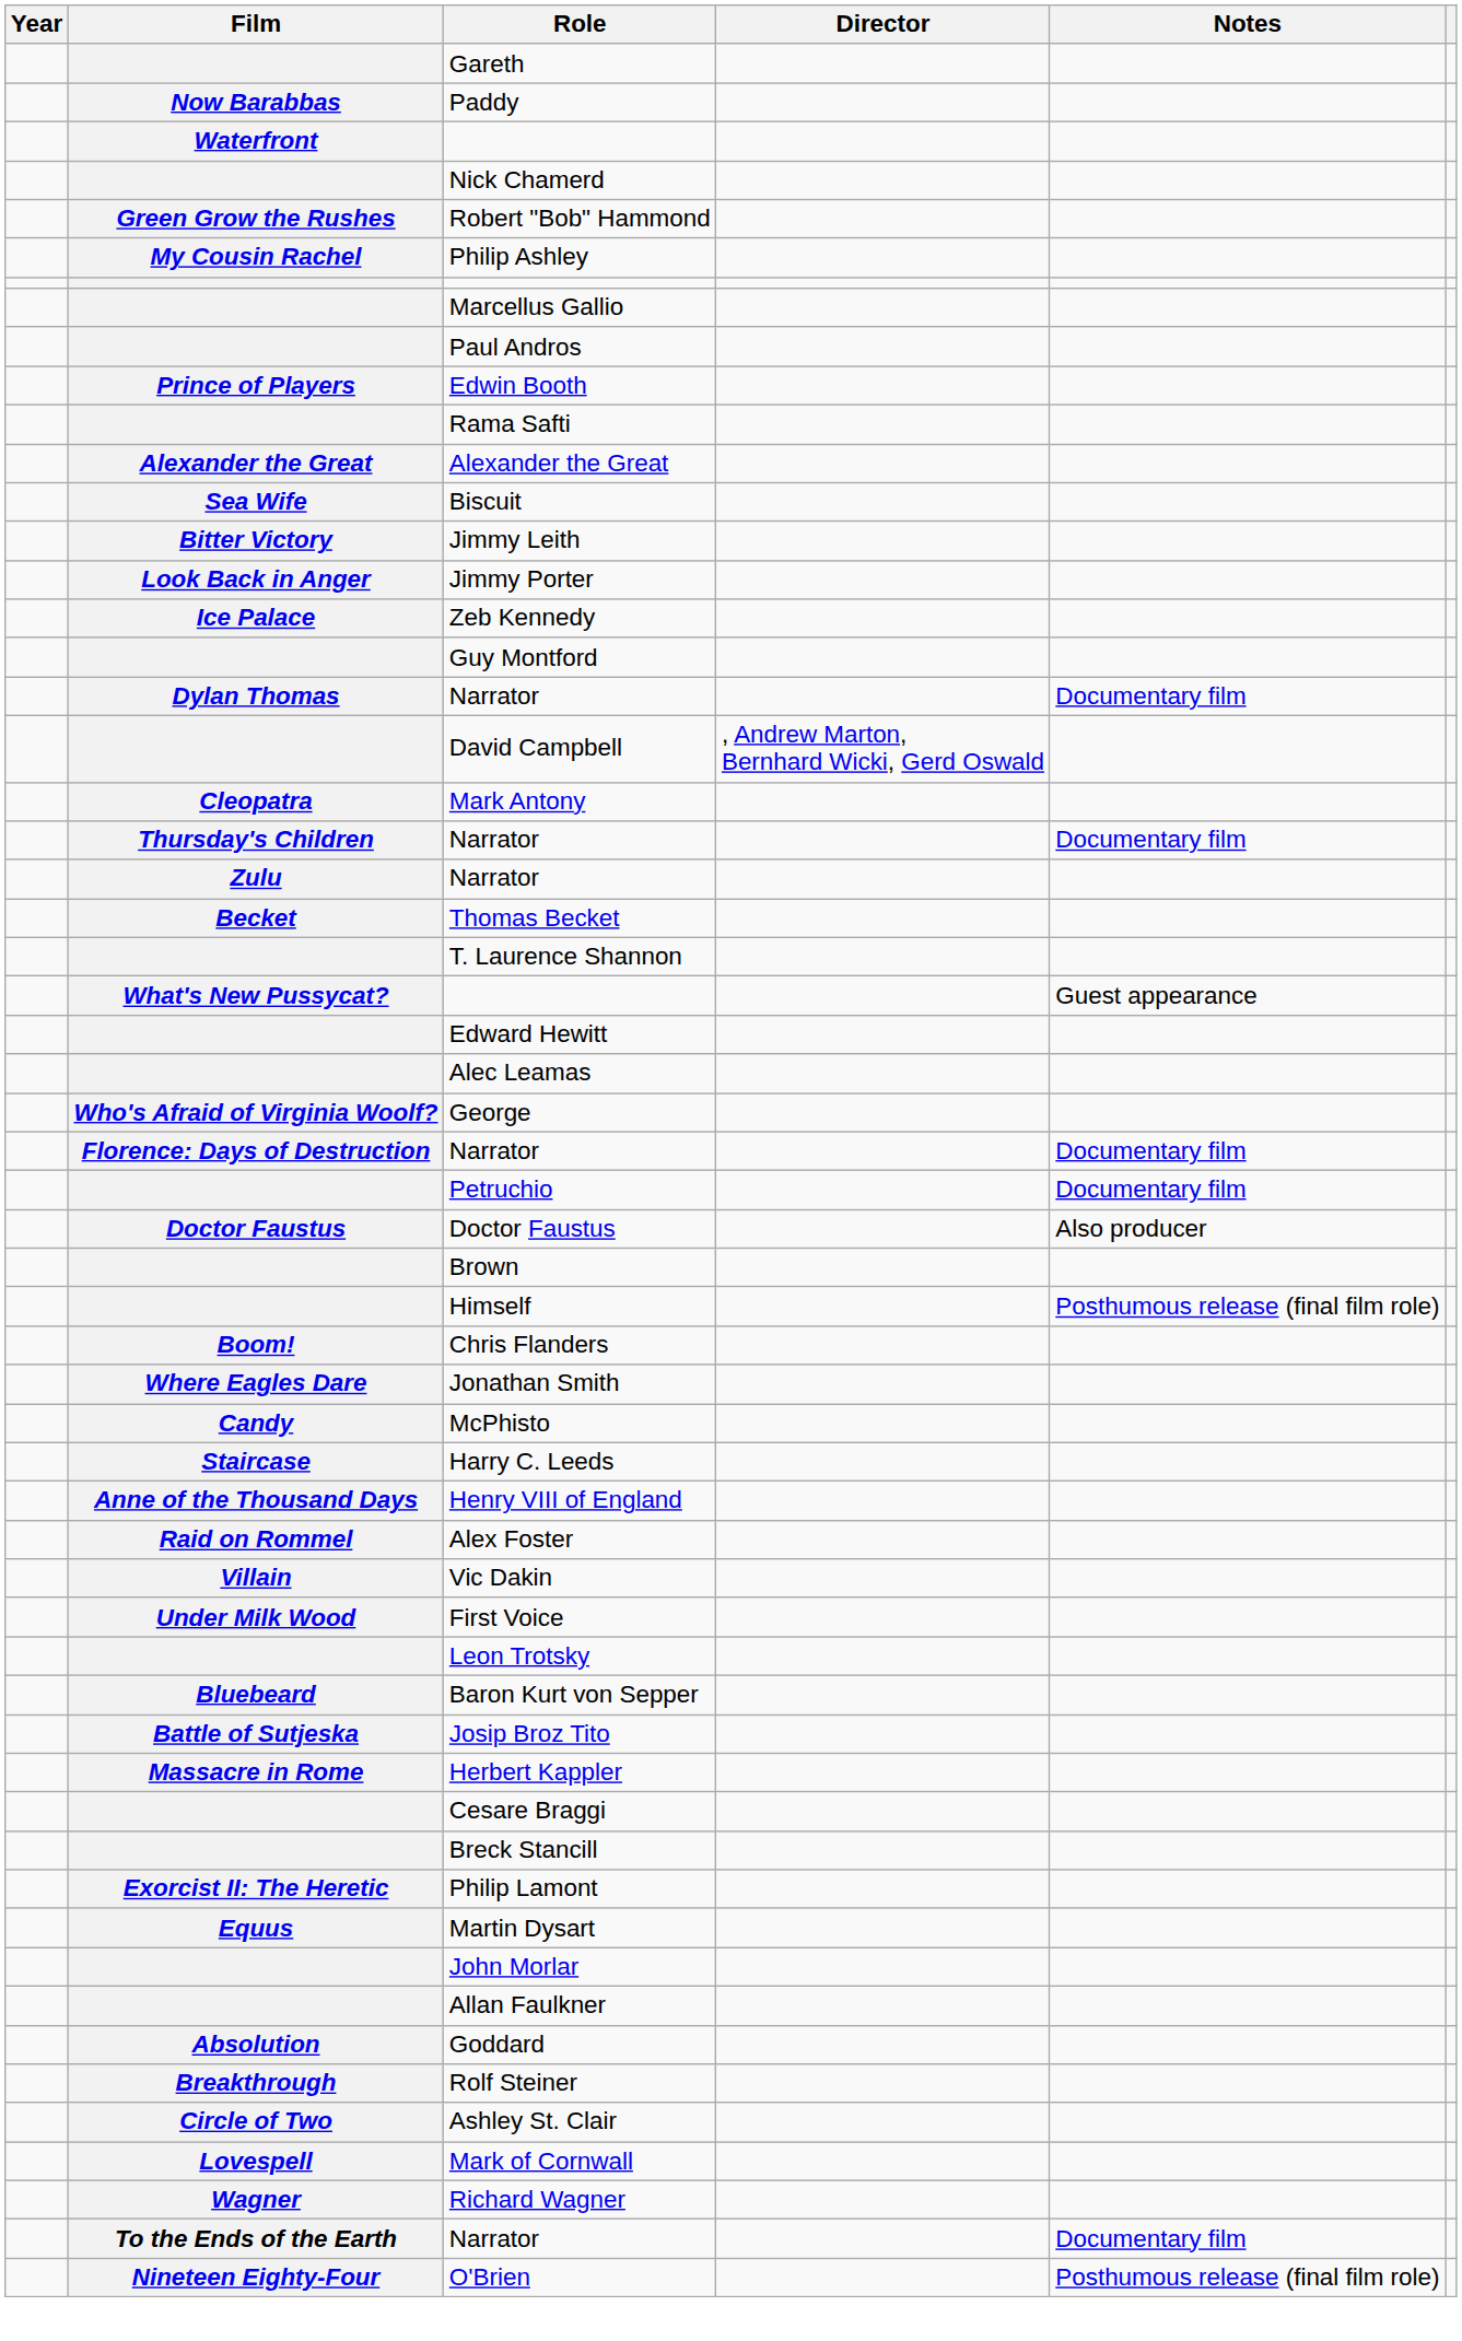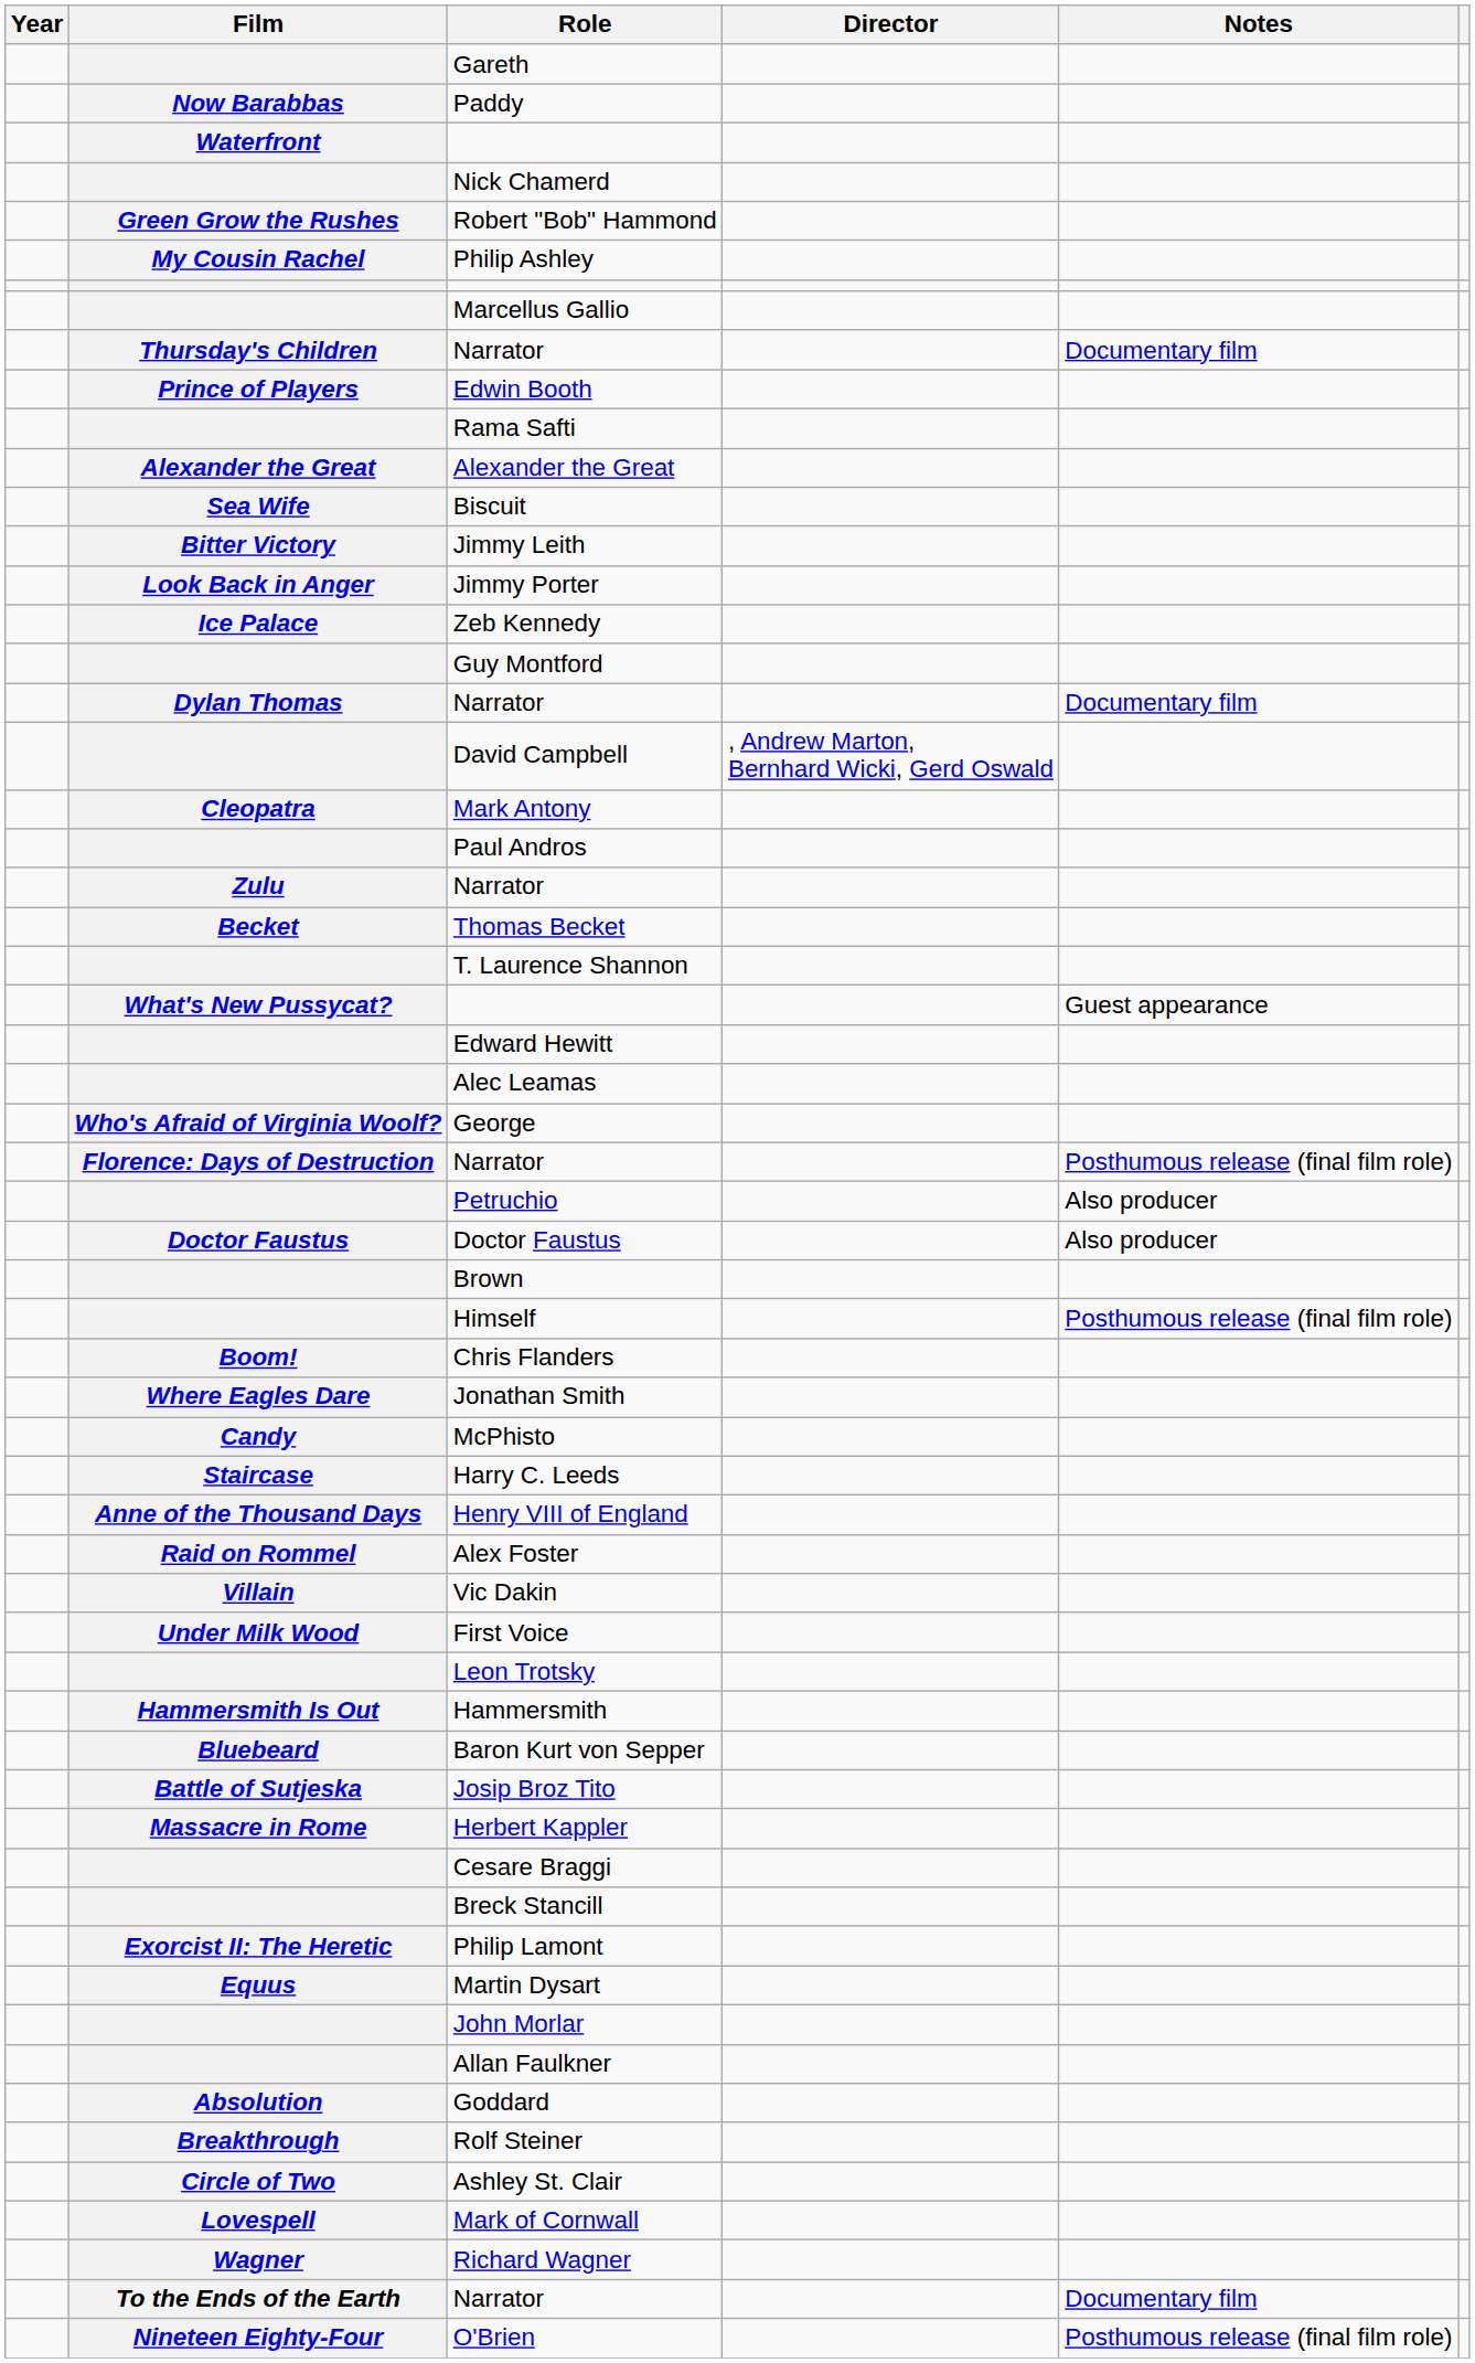rows swapped: Thursday's Children / Narrator <-> Paul Andros
Florence: Days of Destruction / Narrator | Notes: Documentary film -> Posthumous release (final film role)
Petruchio | Notes: Documentary film -> Also producer
+ row: Hammersmith Is Out | Hammersmith
